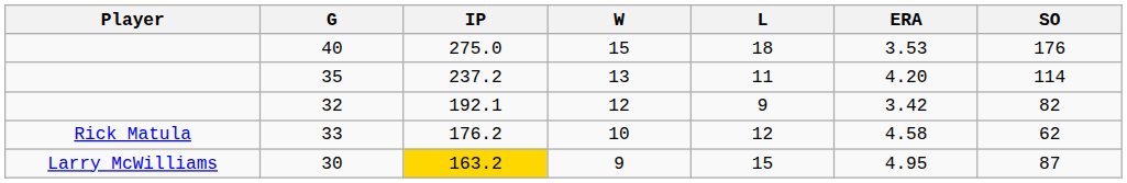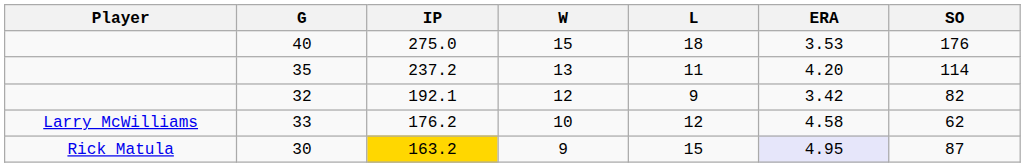33 | Player: Rick Matula -> Larry McWilliams
30 | Player: Larry McWilliams -> Rick Matula
30 | ERA: no background -> lavender background
